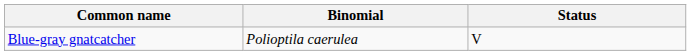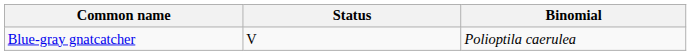columns swapped: Binomial <-> Status
